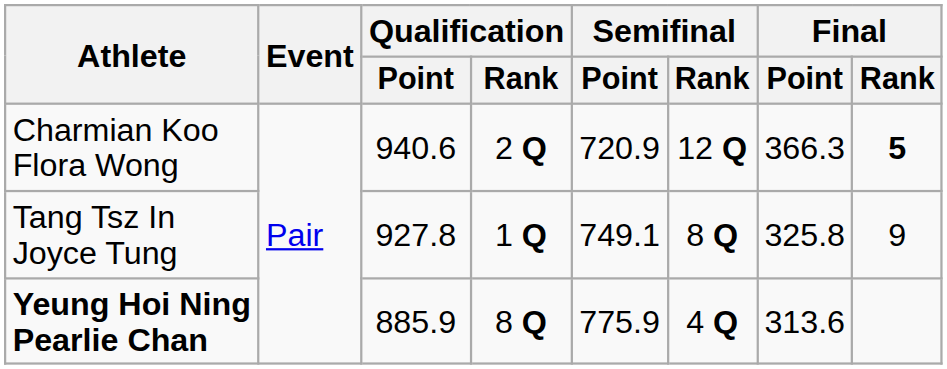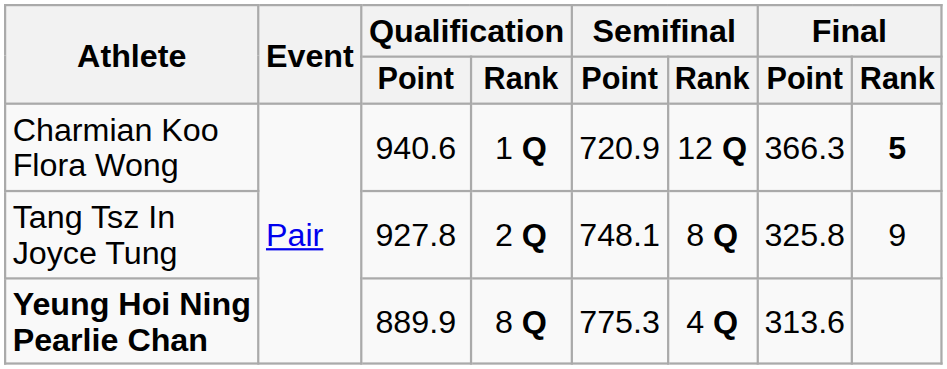Charmian Koo Flora Wong | Qualification / Rank: 2 Q -> 1 Q
Tang Tsz In Joyce Tung | Qualification / Rank: 1 Q -> 2 Q
Tang Tsz In Joyce Tung | Semifinal / Point: 749.1 -> 748.1
Yeung Hoi Ning Pearlie Chan | Qualification / Point: 885.9 -> 889.9
Yeung Hoi Ning Pearlie Chan | Semifinal / Point: 775.9 -> 775.3
